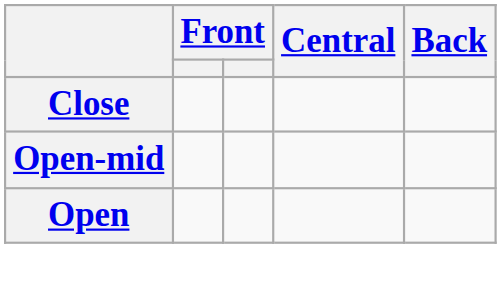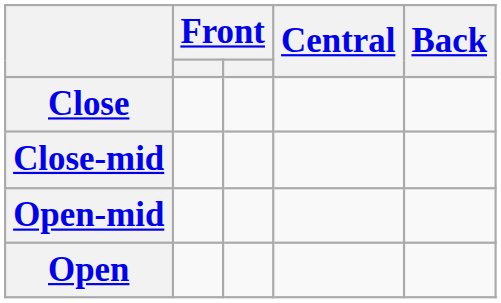+ row: Close-mid
